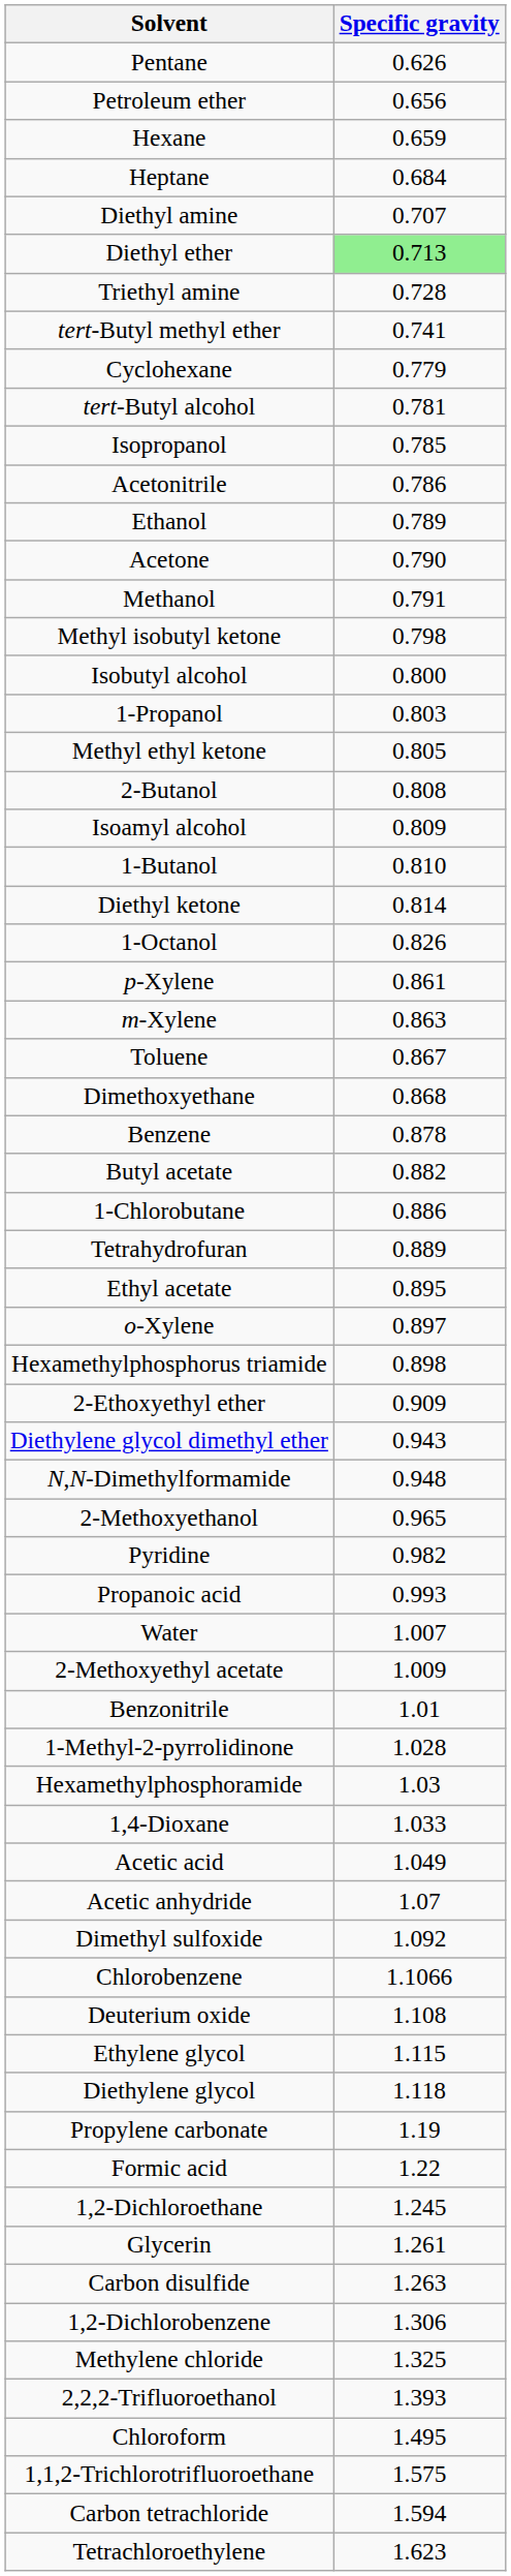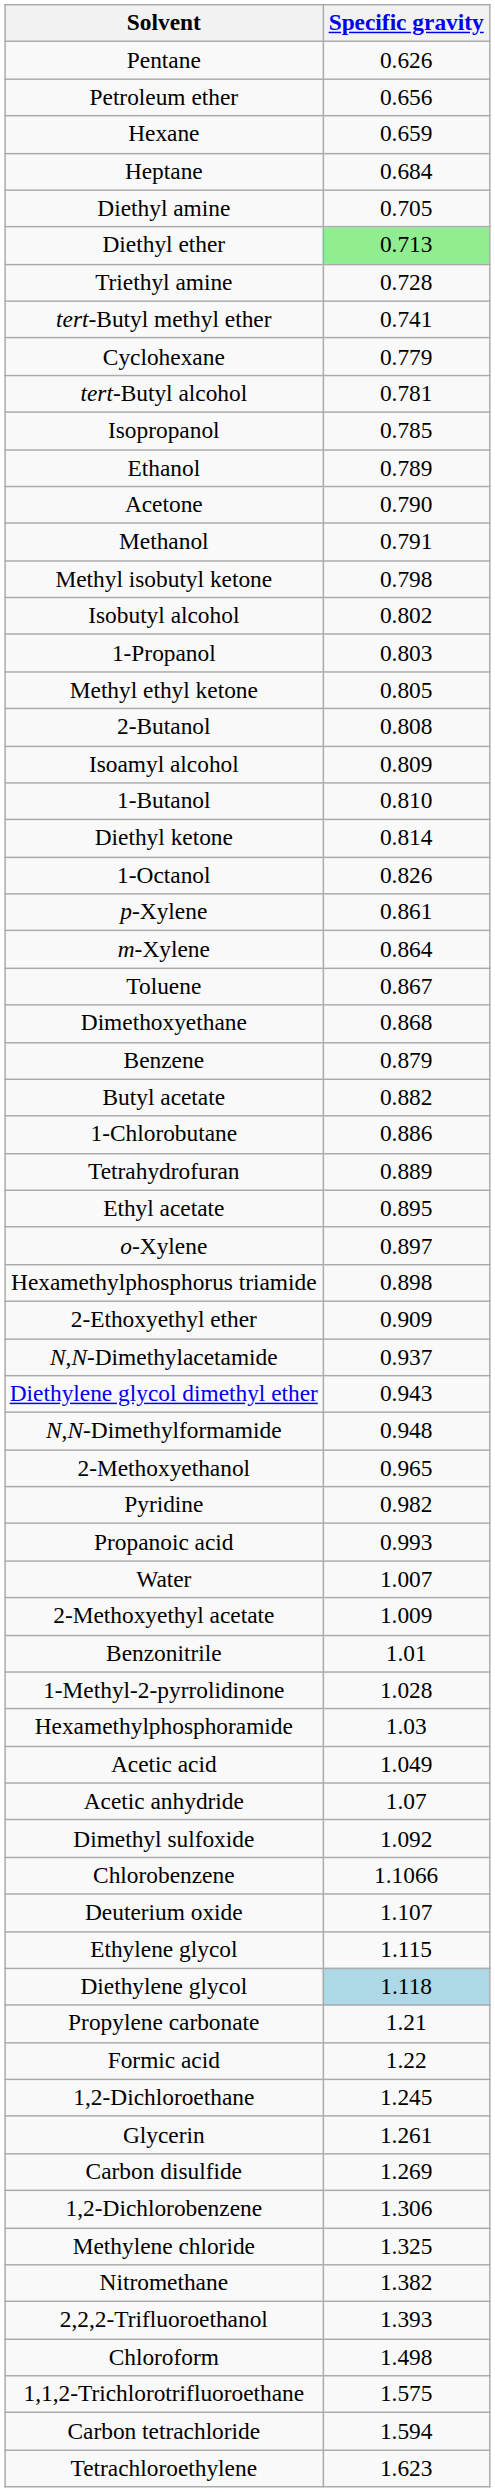Diethyl amine | Specific gravity: 0.707 -> 0.705
- row: Acetonitrile | 0.786
Isobutyl alcohol | Specific gravity: 0.800 -> 0.802
m-Xylene | Specific gravity: 0.863 -> 0.864
Benzene | Specific gravity: 0.878 -> 0.879
+ row: N,N-Dimethylacetamide | 0.937
- row: 1,4-Dioxane | 1.033
Deuterium oxide | Specific gravity: 1.108 -> 1.107
Diethylene glycol | Specific gravity: no background -> lightblue background
Propylene carbonate | Specific gravity: 1.19 -> 1.21
Carbon disulfide | Specific gravity: 1.263 -> 1.269
+ row: Nitromethane | 1.382
Chloroform | Specific gravity: 1.495 -> 1.498
